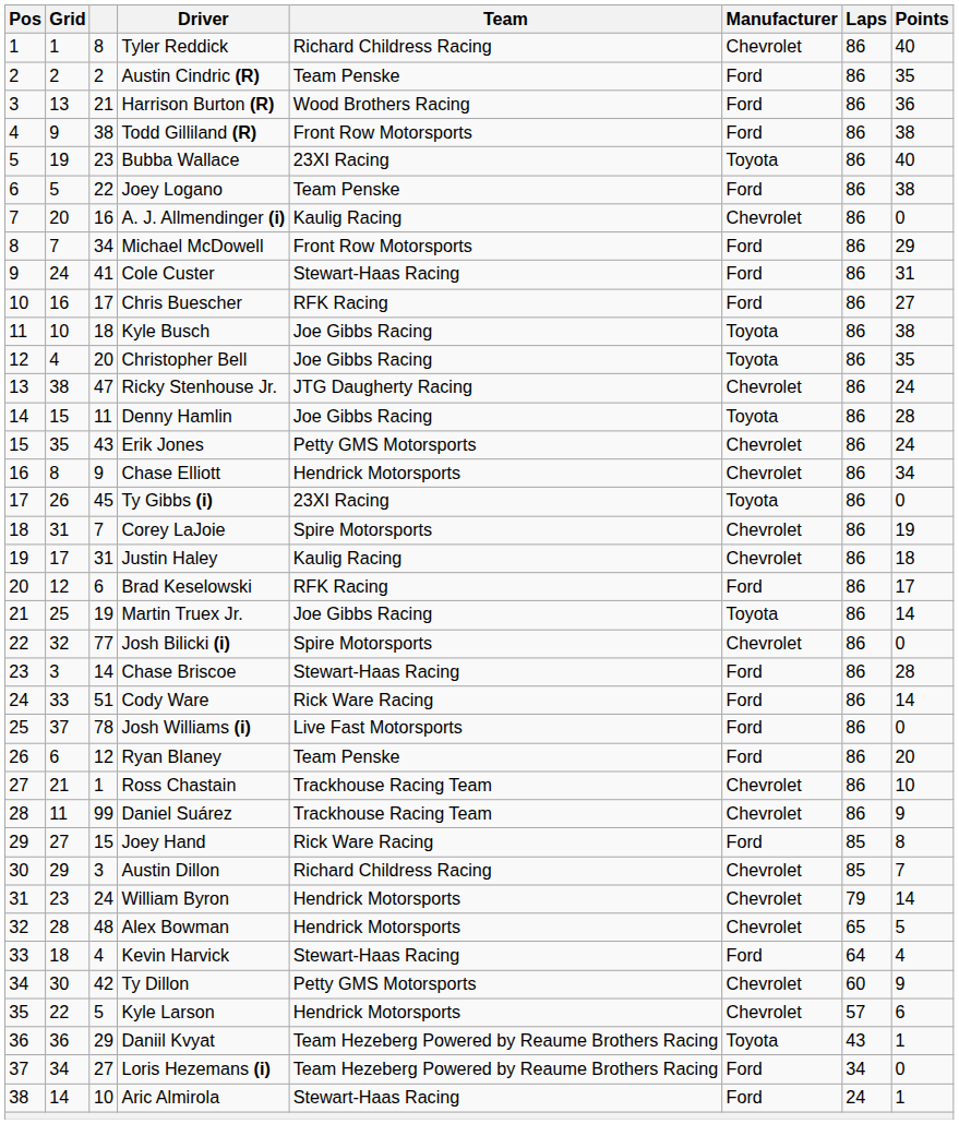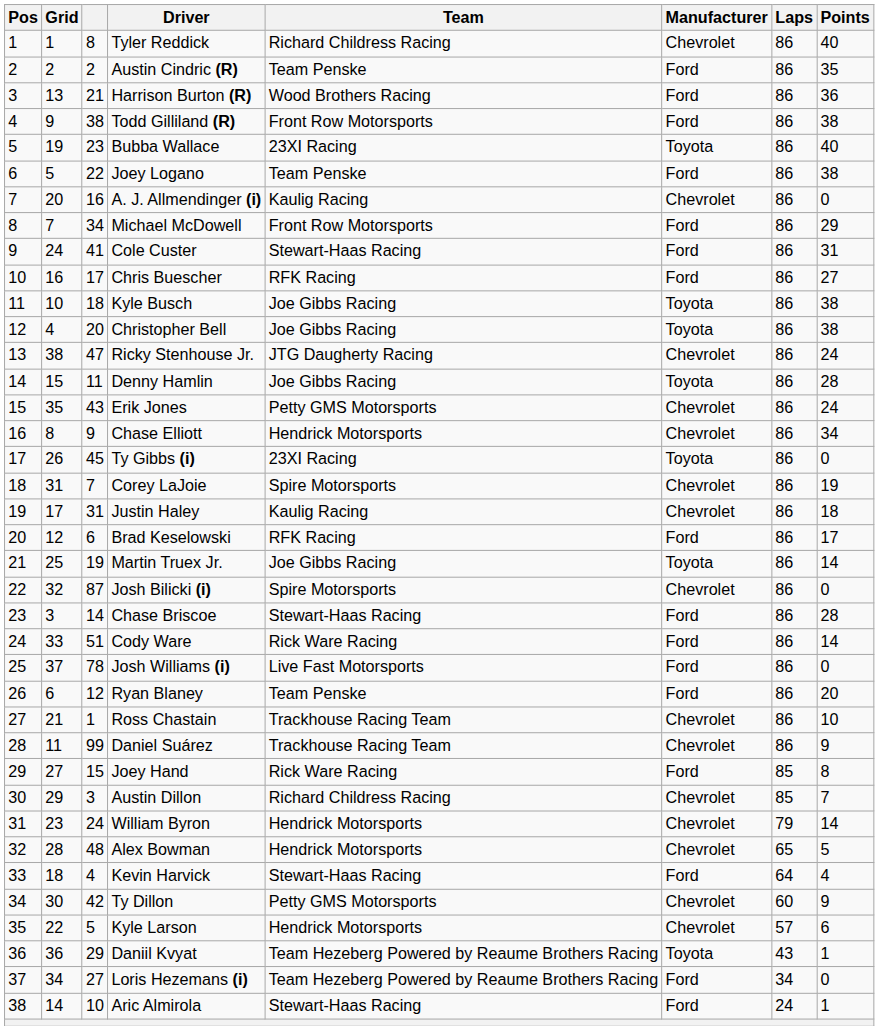Christopher Bell | Points: 35 -> 38
Josh Bilicki (i) | column 3: 77 -> 87
